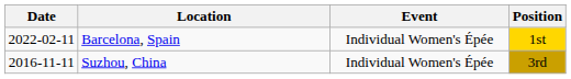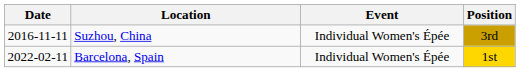rows swapped: Suzhou, China <-> Barcelona, Spain
